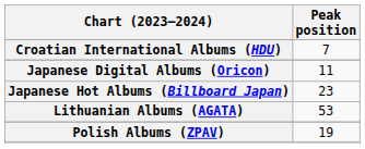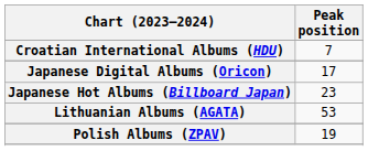Japanese Digital Albums (Oricon) | Peak position: 11 -> 17
